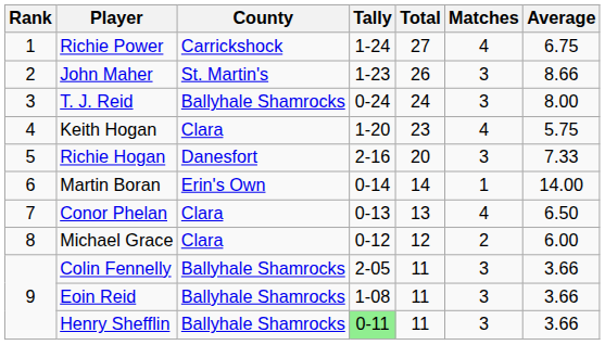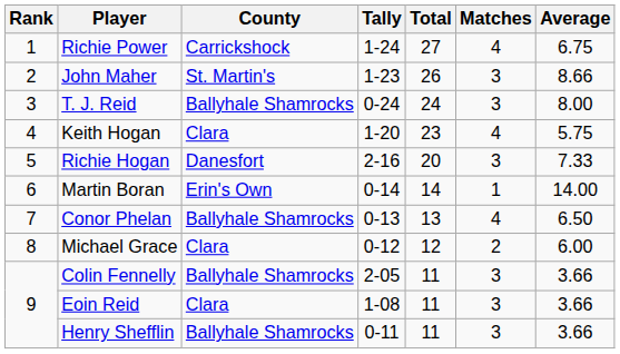Conor Phelan | County: Clara -> Ballyhale Shamrocks
Eoin Reid | County: Ballyhale Shamrocks -> Clara
Henry Shefflin | Tally: lightgreen background -> no background
